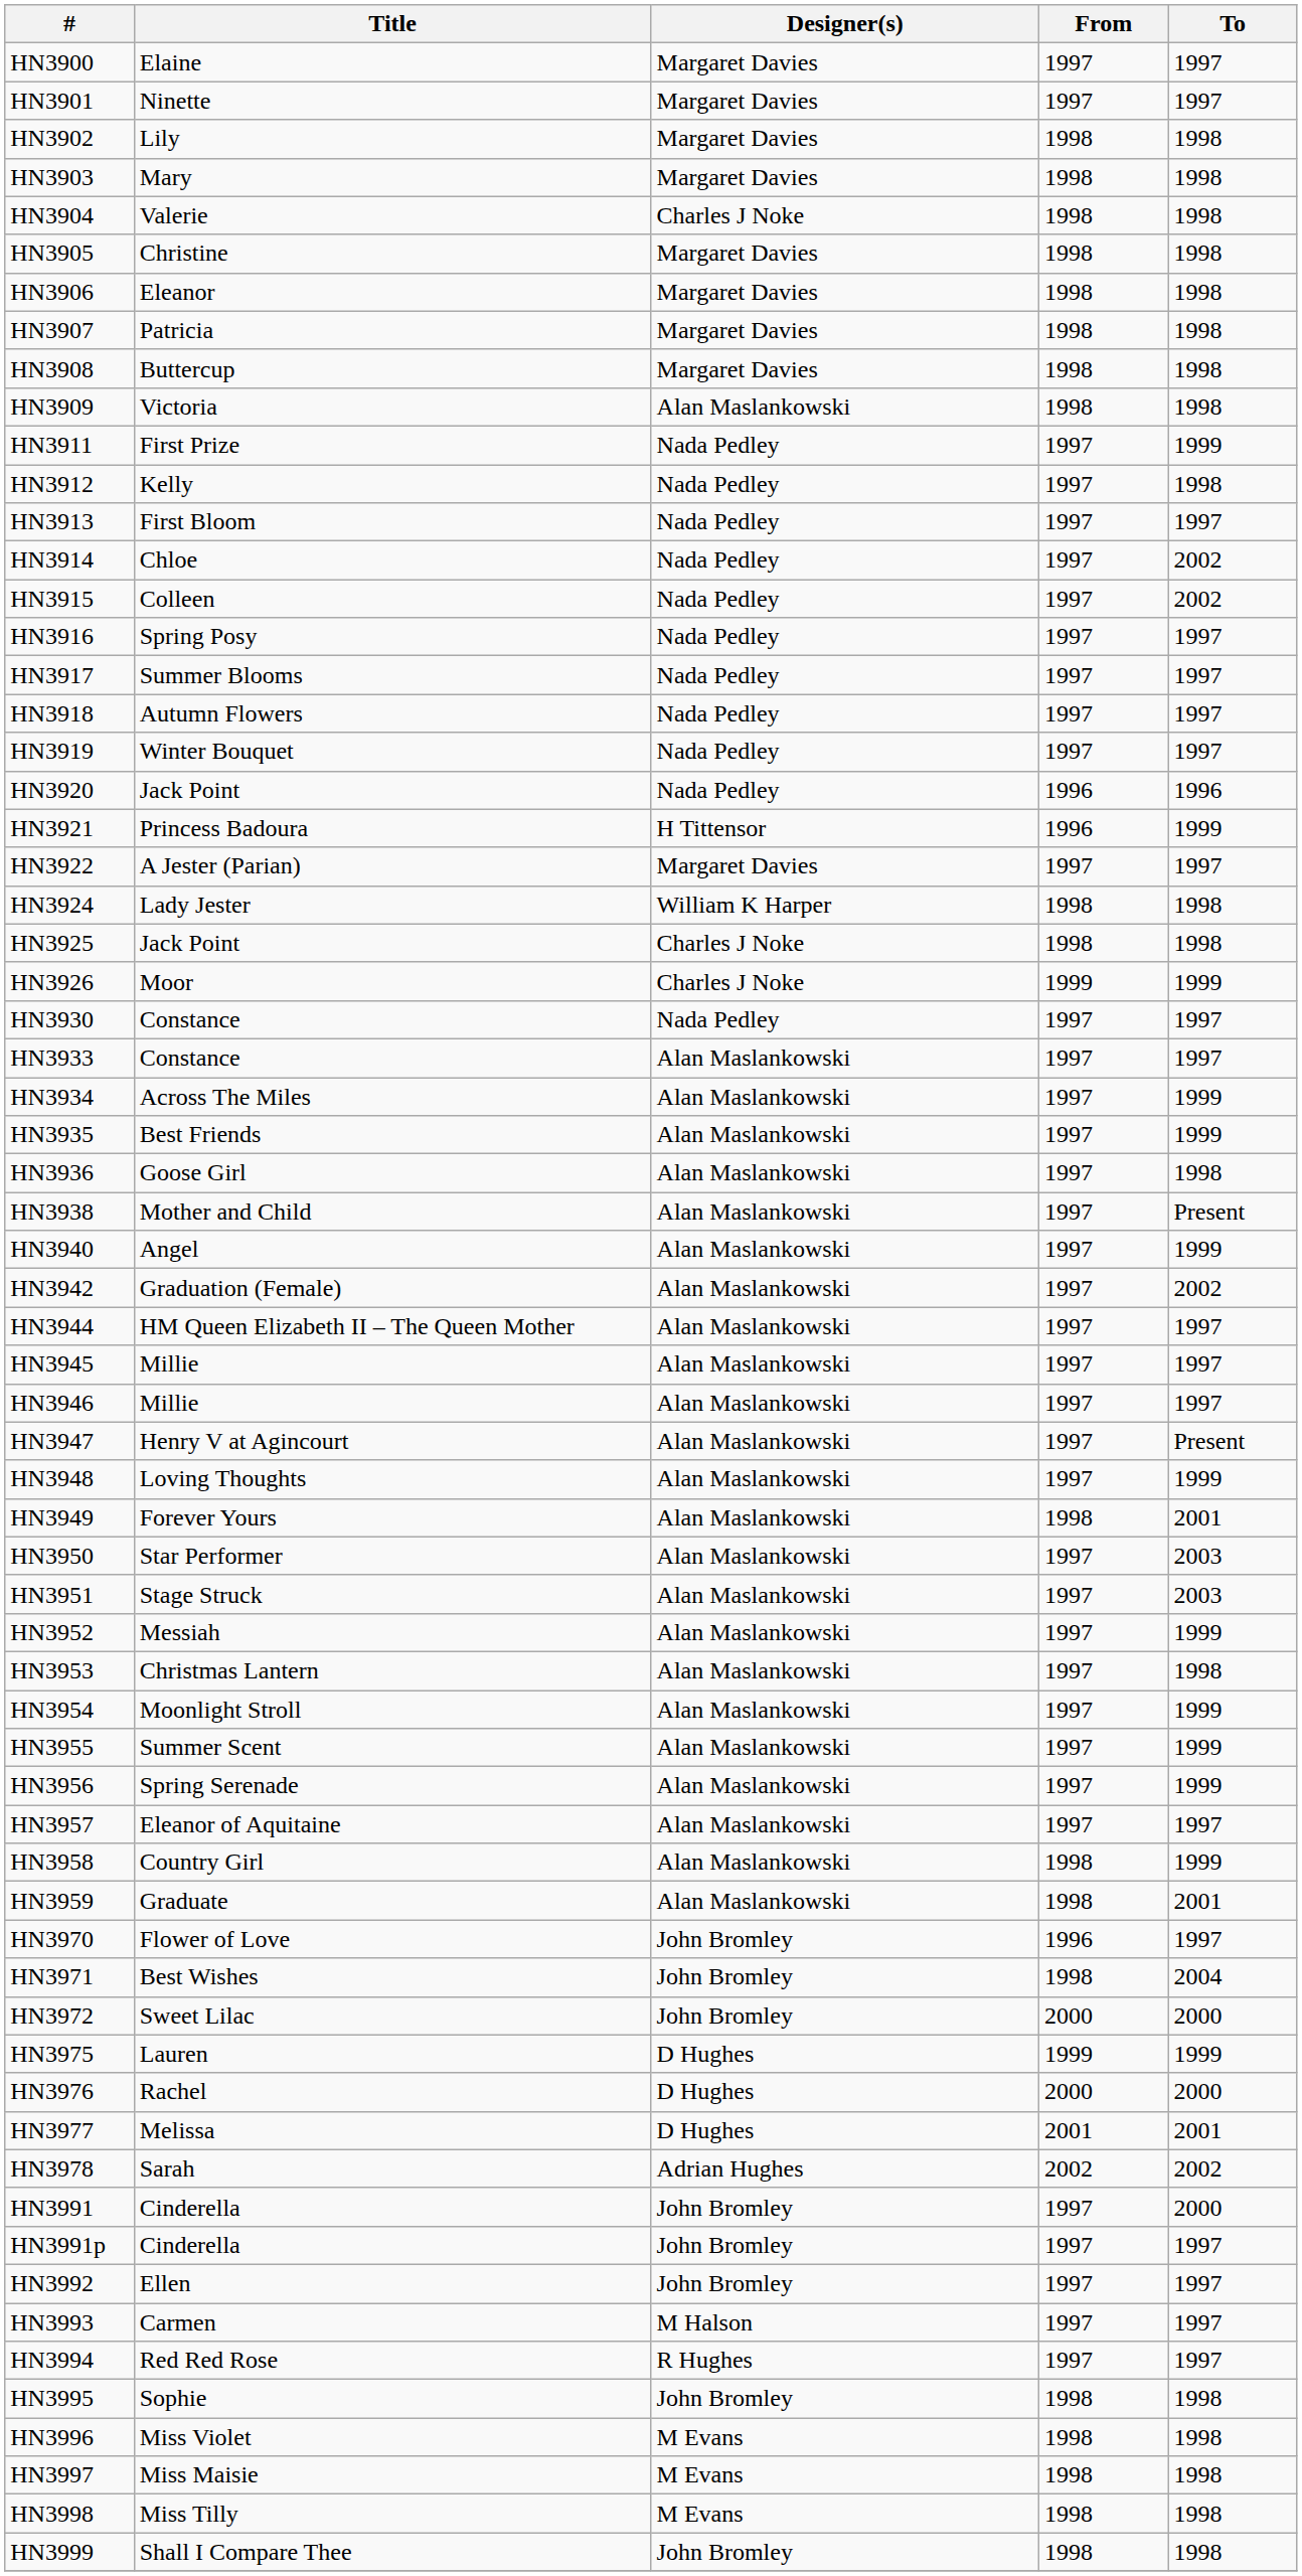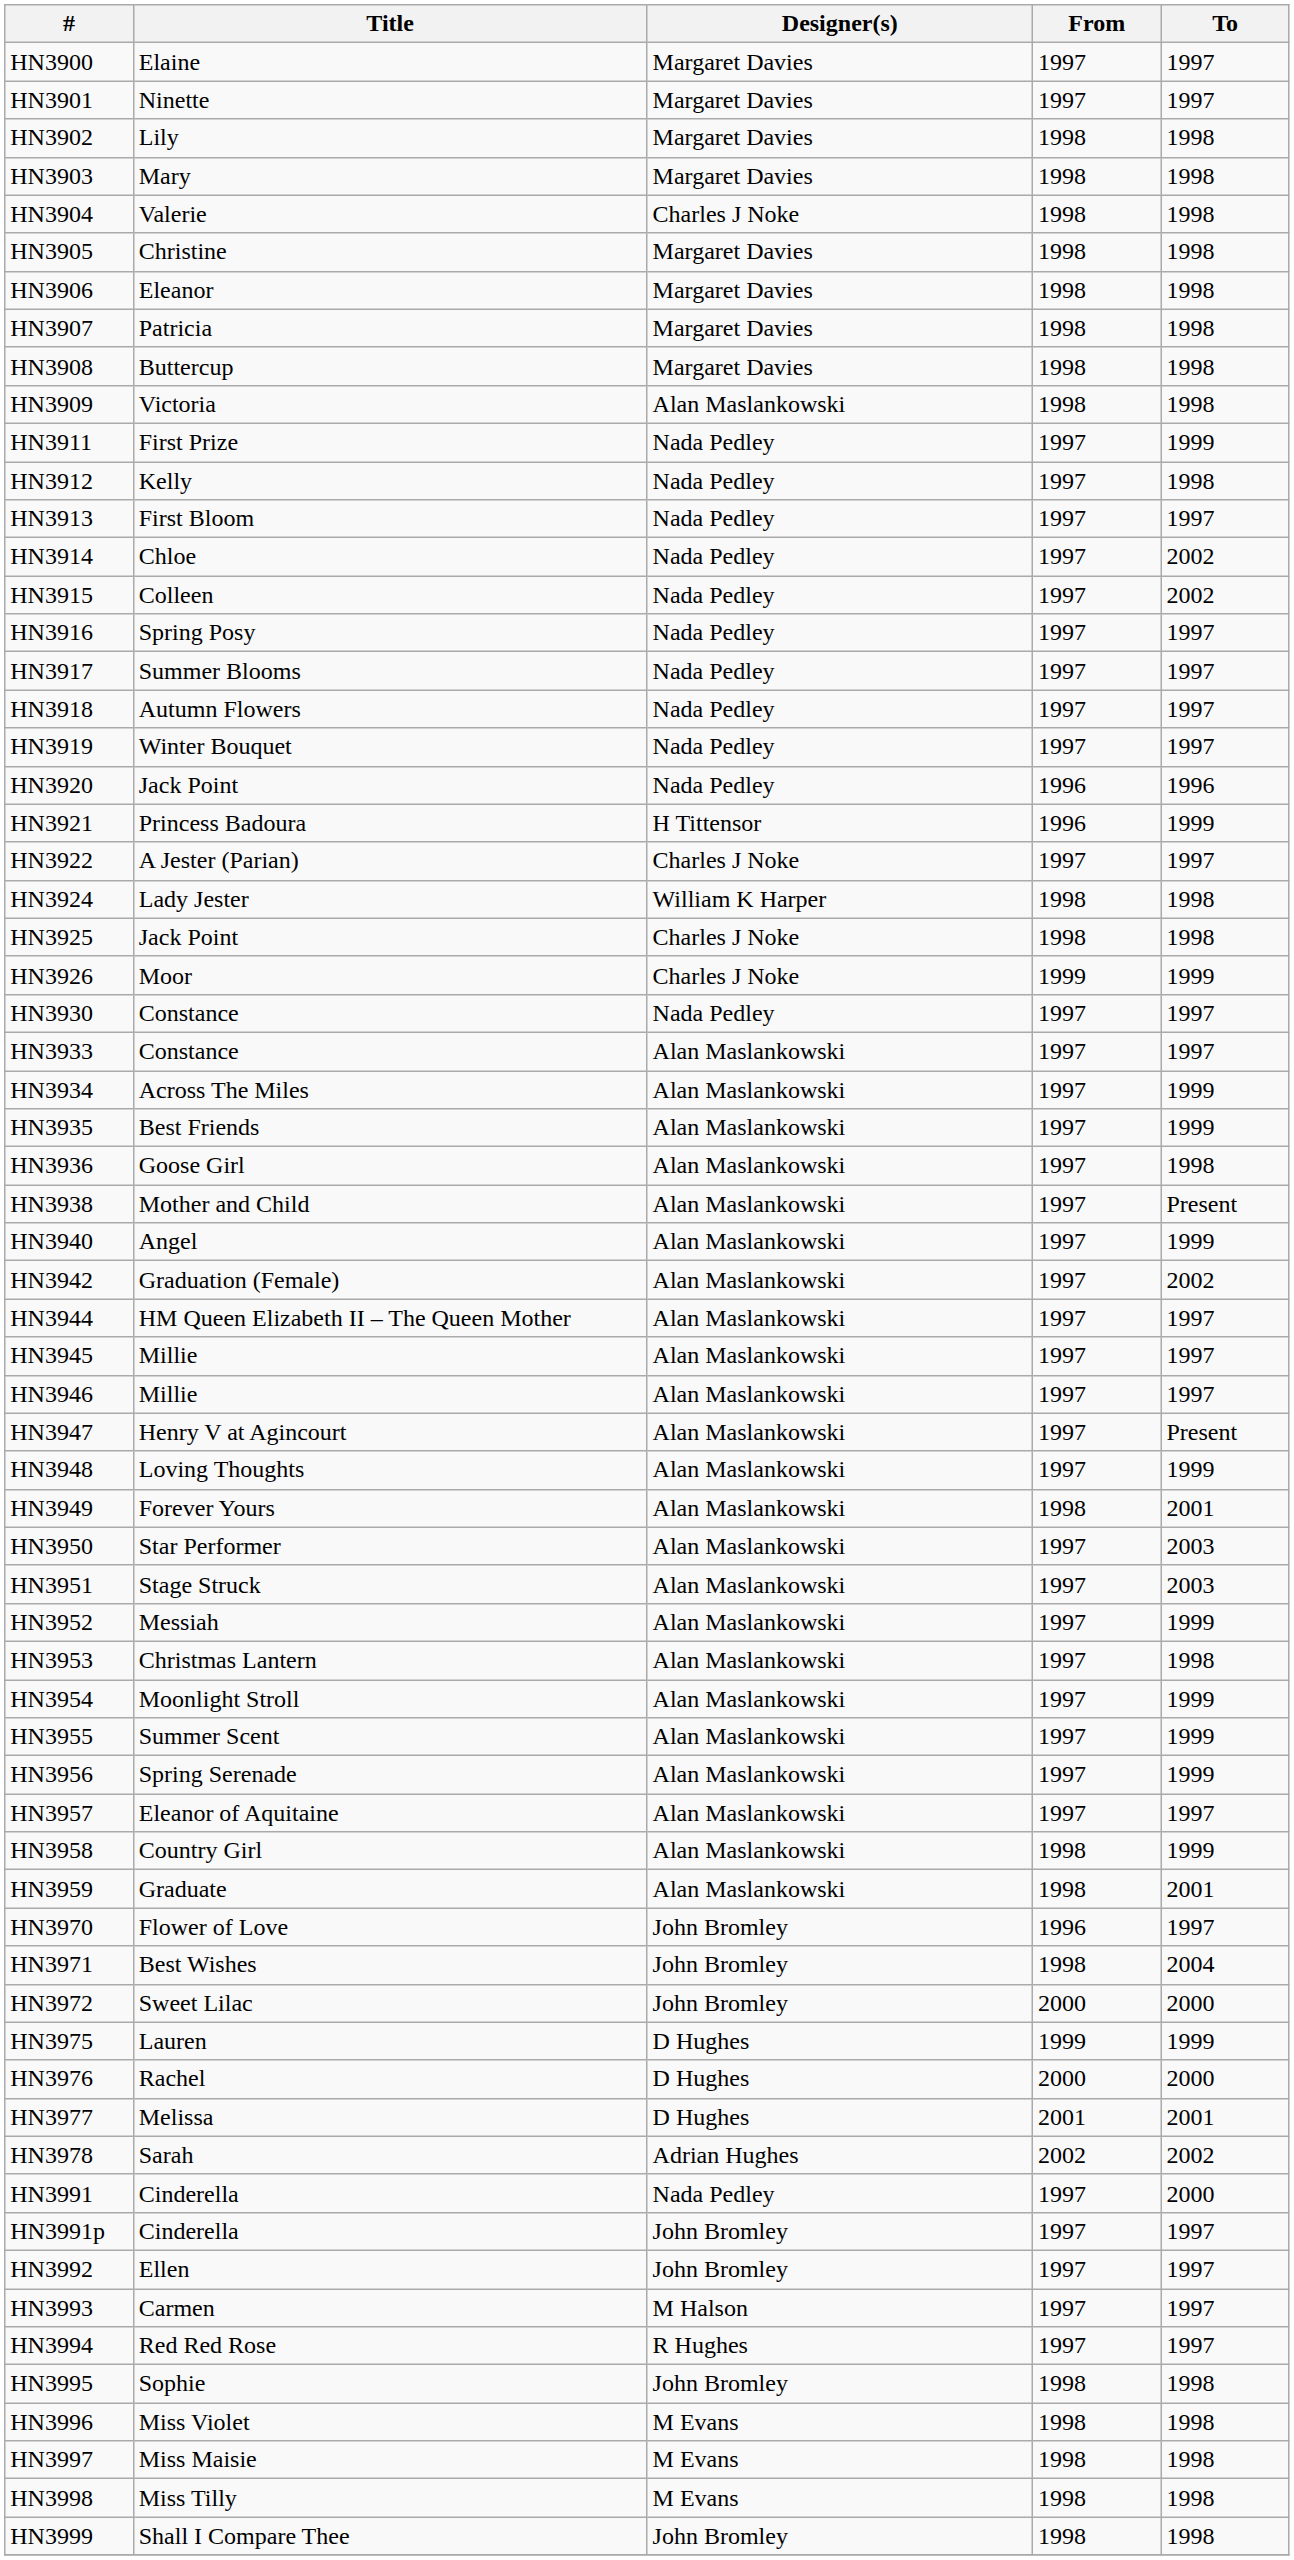HN3922 | Designer(s): Margaret Davies -> Charles J Noke
HN3991 | Designer(s): John Bromley -> Nada Pedley
